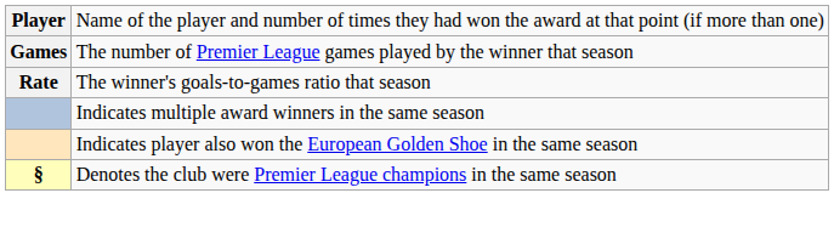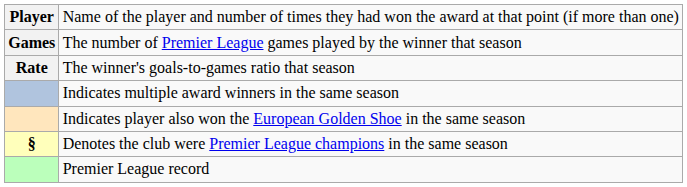+ row: Premier League record
